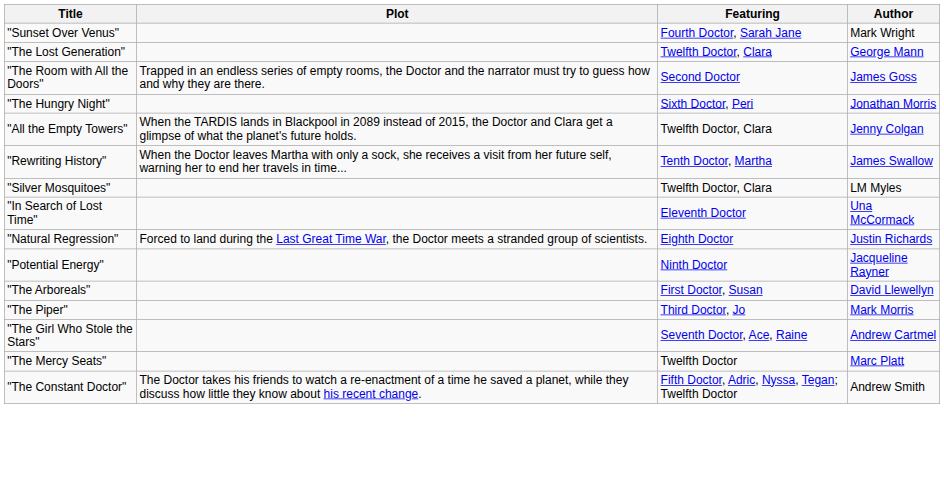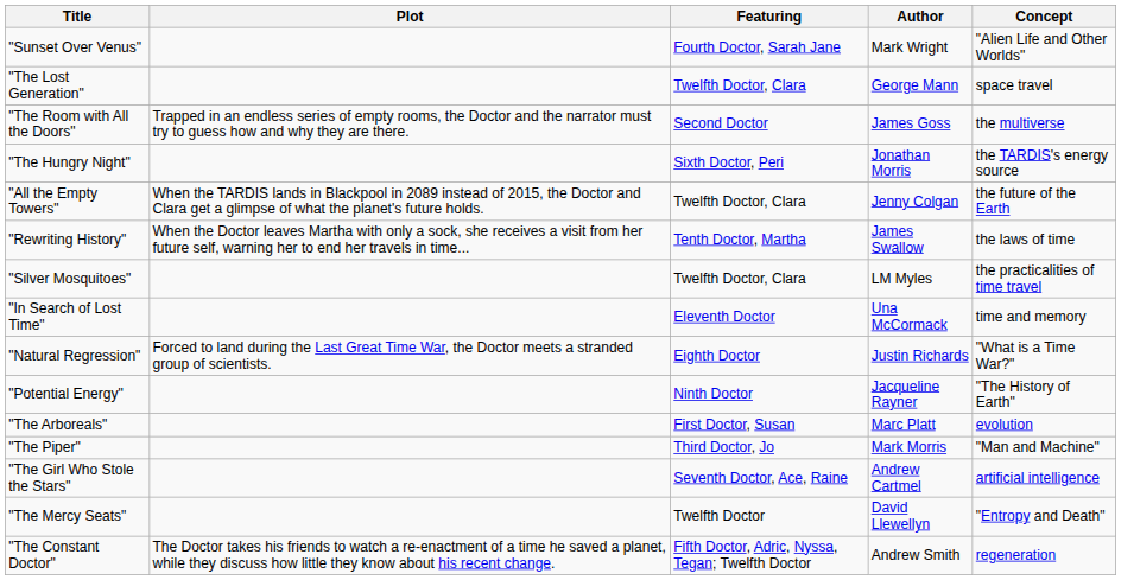+ column: Concept | "Alien Life and Other Worlds" | space travel | the multiverse | the TARDIS's energy source | the future of the Earth | the laws of time | the practicalities of time travel | time and memory | "What is a Time War?" | "The History of Earth" | evolution | "Man and Machine" | artificial intelligence | "Entropy and Death" | regeneration
"The Arboreals" | Author: David Llewellyn -> Marc Platt
"The Mercy Seats" | Author: Marc Platt -> David Llewellyn
